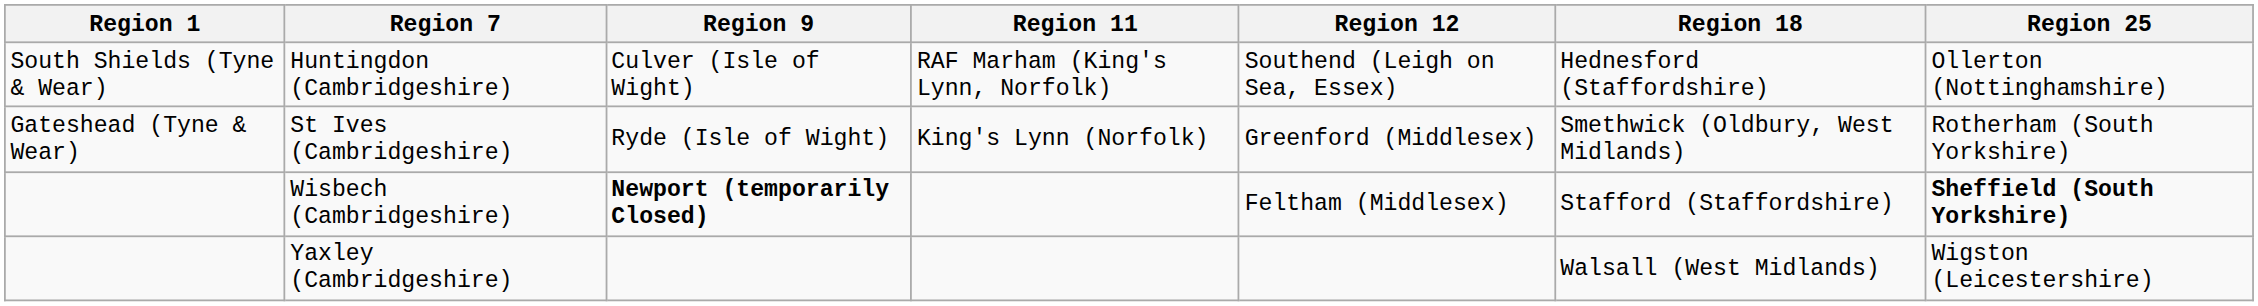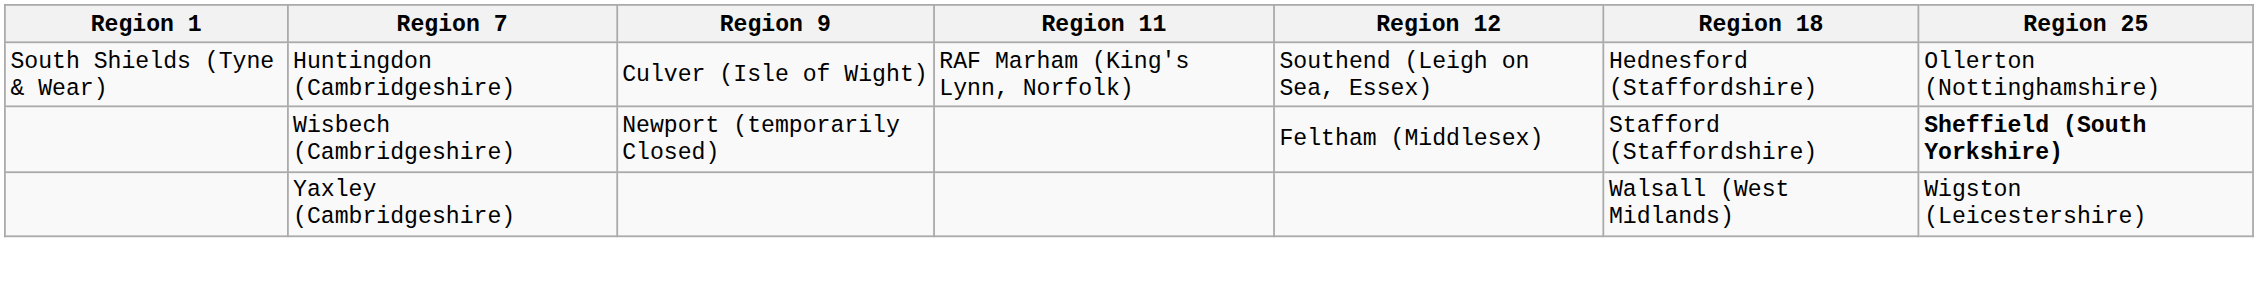- row: Gateshead (Tyne & Wear) | St Ives (Cambridgeshire) | Ryde (Isle of Wight) | King's Lynn (Norfolk) | Greenford (Middlesex) | Smethwick (Oldbury, West Midlands) | Rotherham (South Yorkshire)
Wisbech (Cambridgeshire) | Region 9: bold -> normal
